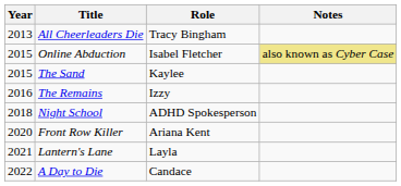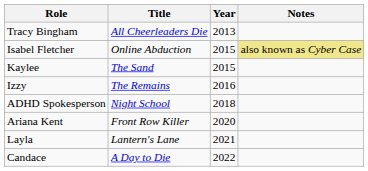columns swapped: Year <-> Role
